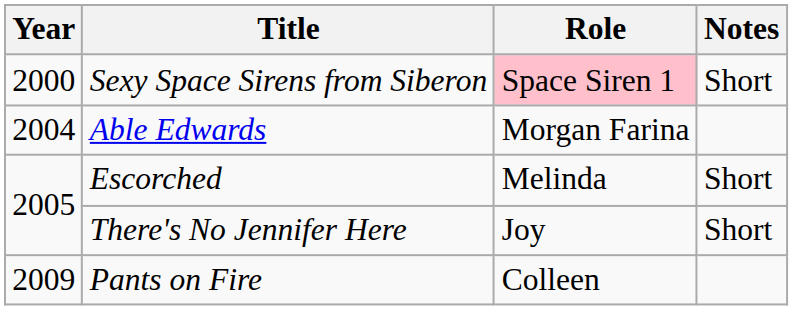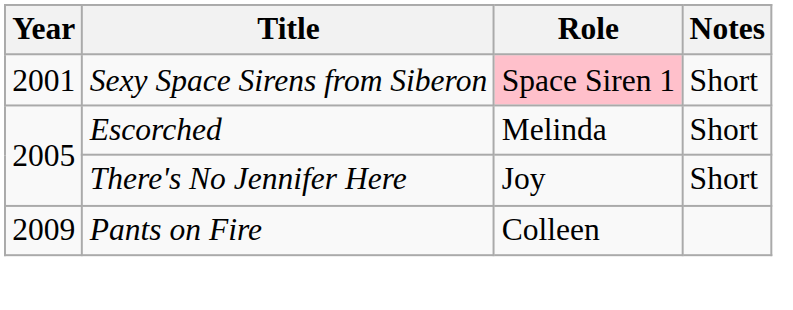Sexy Space Sirens from Siberon | Year: 2000 -> 2001
- row: 2004 | Able Edwards | Morgan Farina
